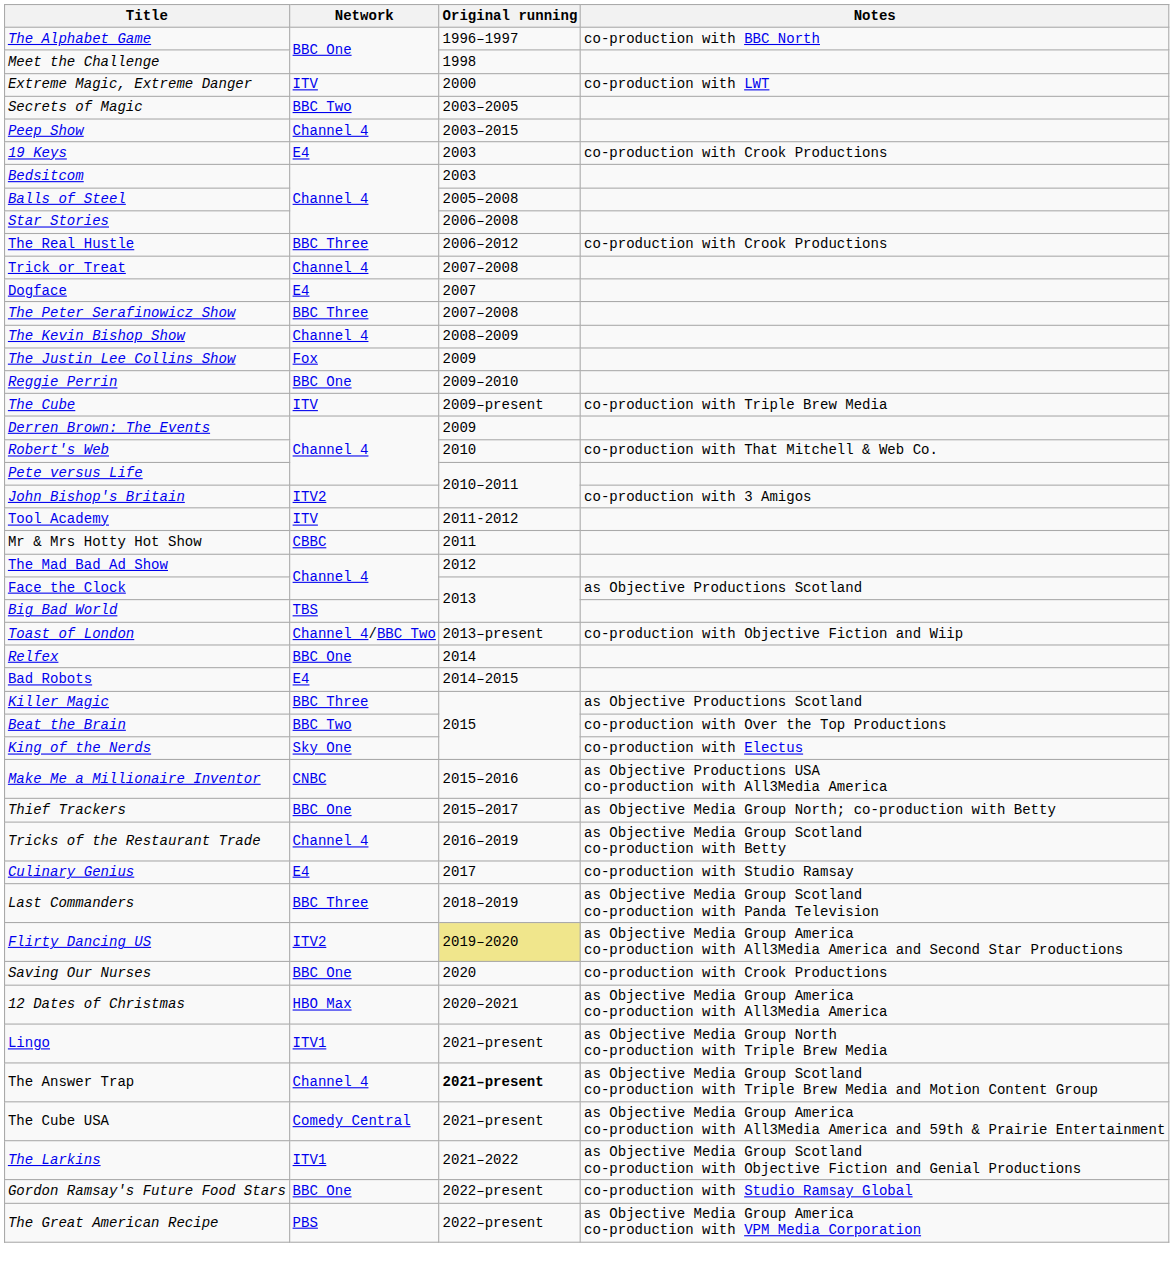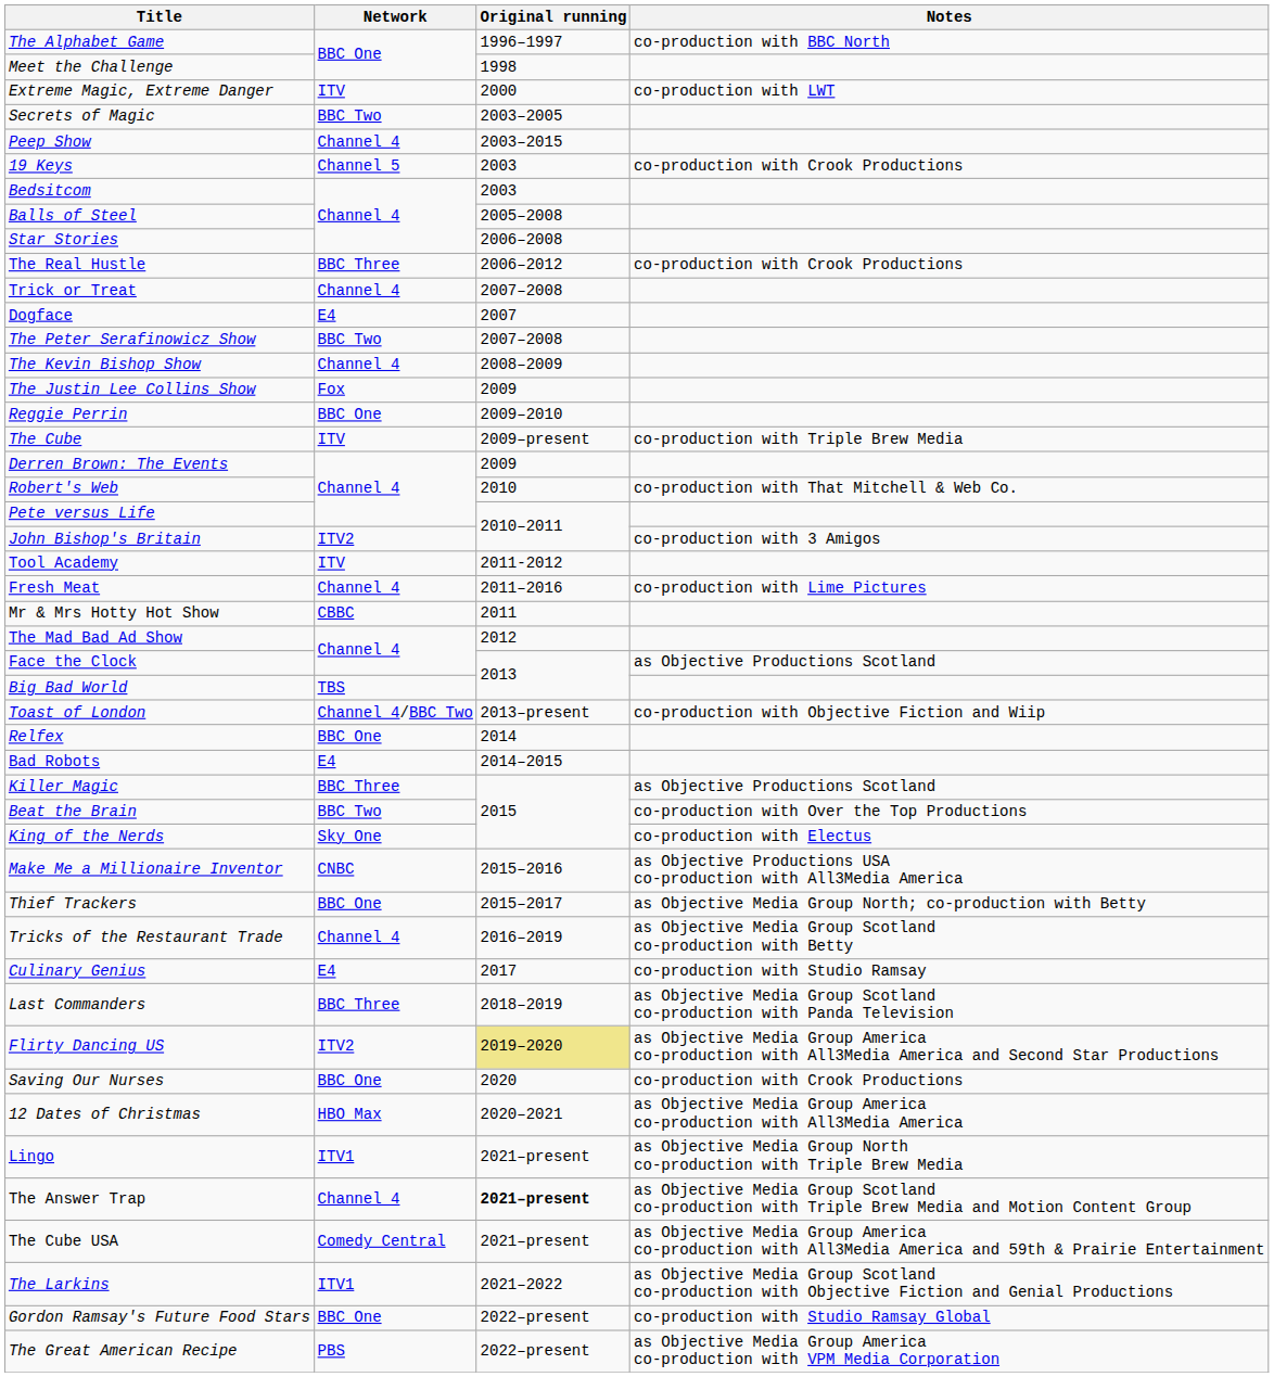19 Keys | Network: E4 -> Channel 5
The Peter Serafinowicz Show | Network: BBC Three -> BBC Two
+ row: Fresh Meat | Channel 4 | 2011–2016 | co-production with Lime Pictures
